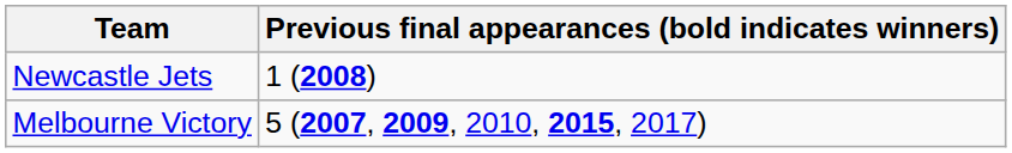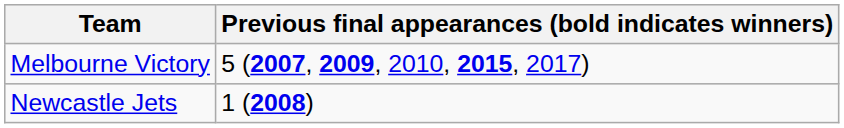rows swapped: Newcastle Jets <-> Melbourne Victory
